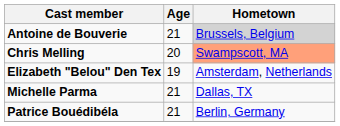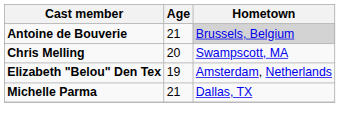Chris Melling | Hometown: lightsalmon background -> no background
- row: Patrice Bouédibéla | 21 | Berlin, Germany
